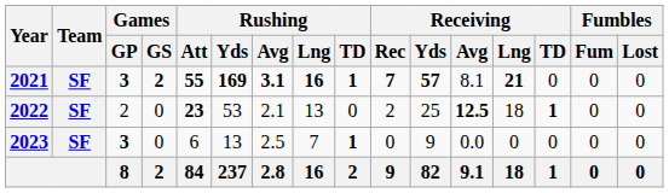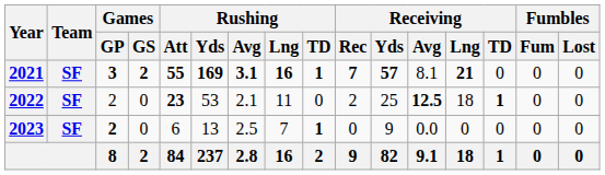2022 | Rushing / Lng: 13 -> 11
2023 | Games / GP: 3 -> 2
